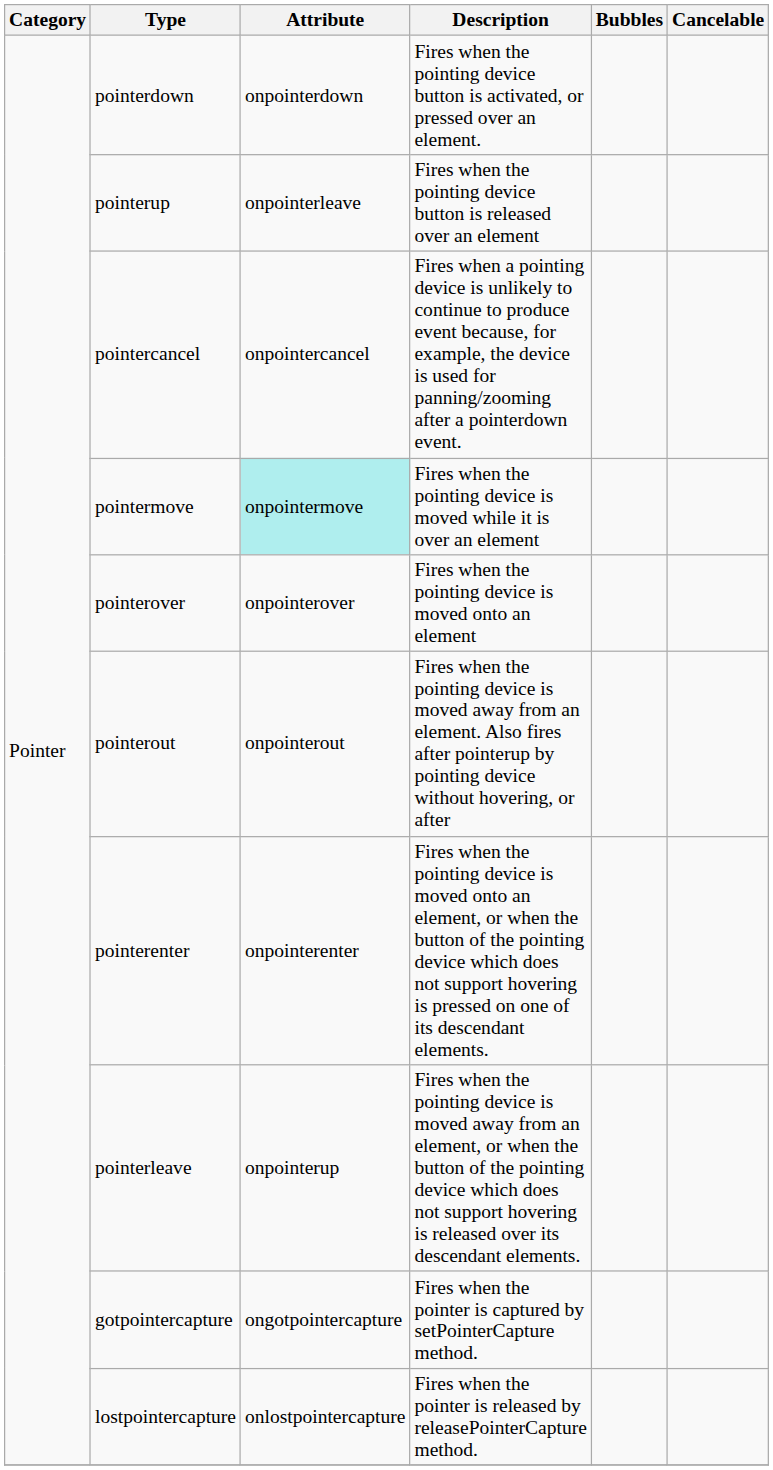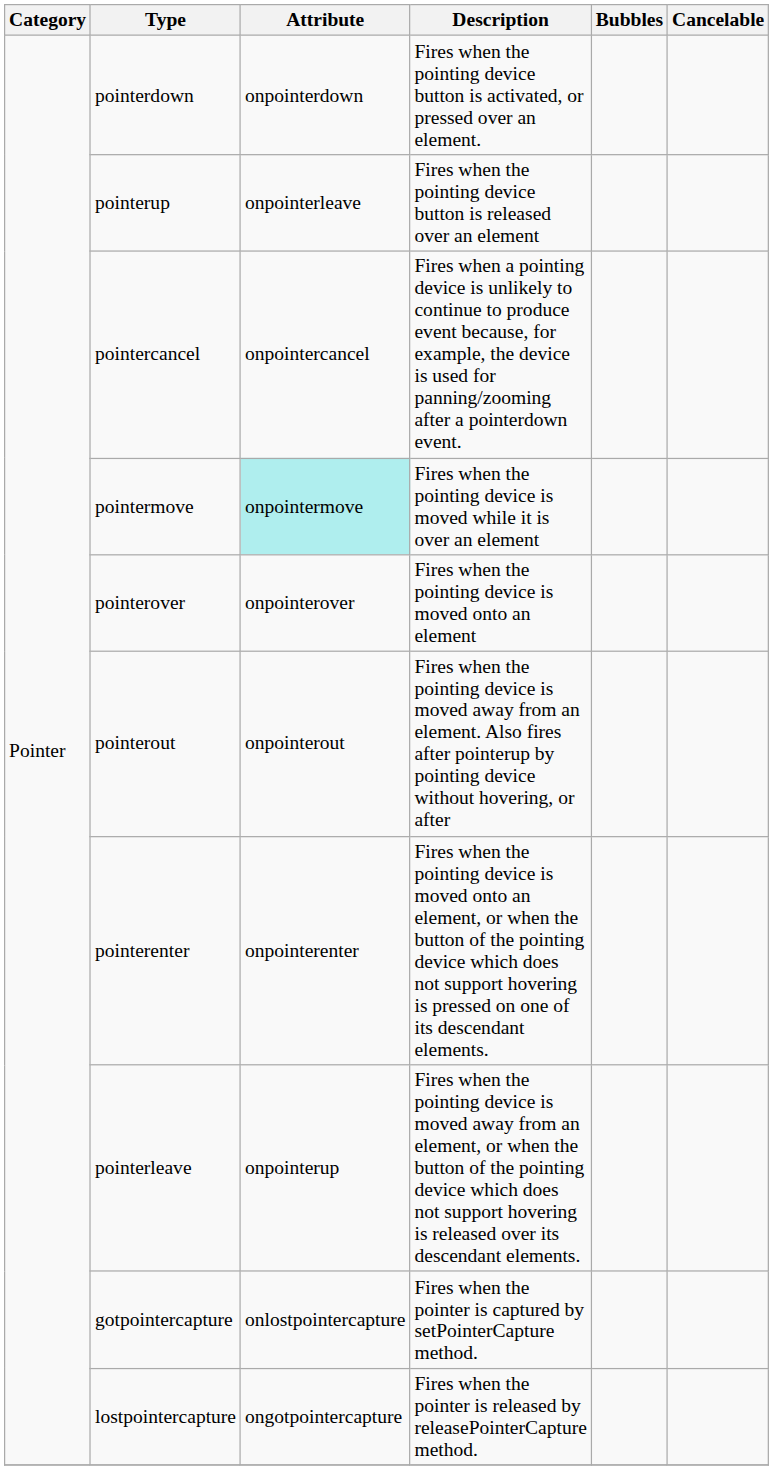gotpointercapture | Attribute: ongotpointercapture -> onlostpointercapture
lostpointercapture | Attribute: onlostpointercapture -> ongotpointercapture
